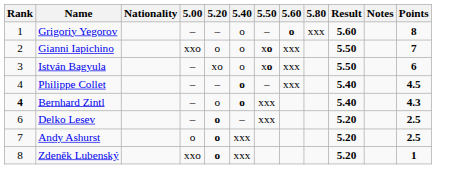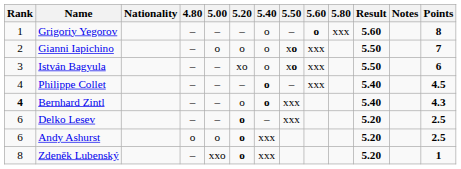+ column: 4.80 | – | – | – | – | – | – | o | –
Gianni Iapichino | 5.00: xxo -> o
Andy Ashurst | Rank: 7 -> 6
